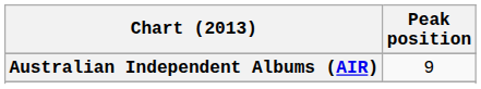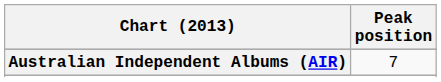Australian Independent Albums (AIR) | Peak position: 9 -> 7
